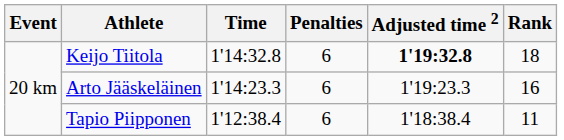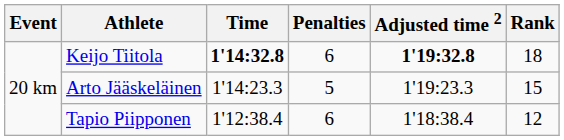Keijo Tiitola | Time: normal -> bold
Arto Jääskeläinen | Penalties: 6 -> 5
Arto Jääskeläinen | Rank: 16 -> 15
Tapio Piipponen | Rank: 11 -> 12
